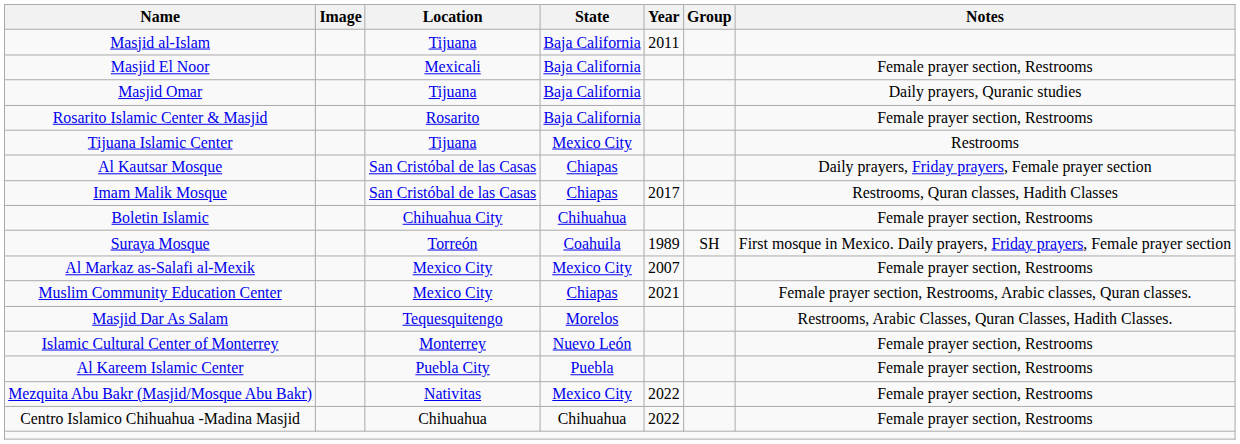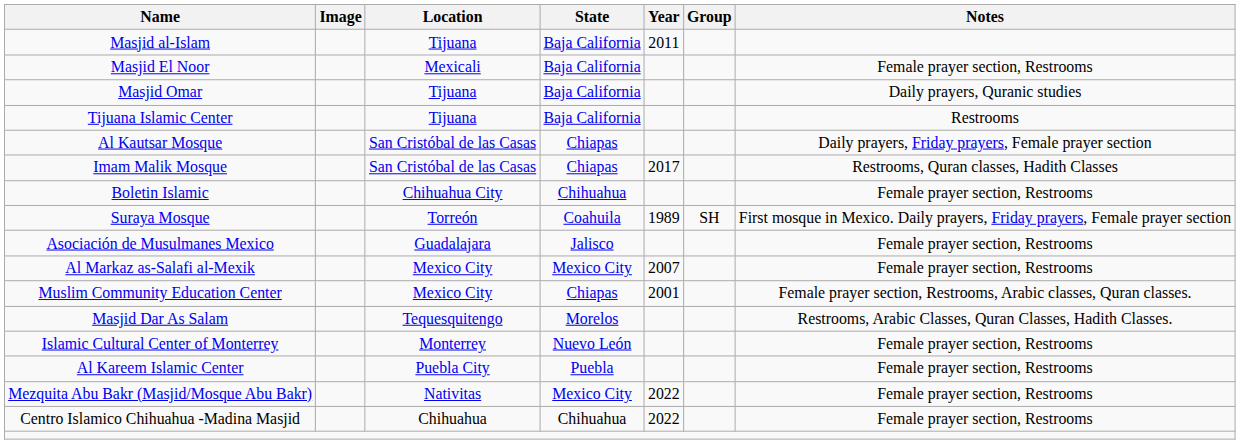- row: Rosarito Islamic Center & Masjid | Rosarito | Baja California | Female prayer section, Restrooms
Tijuana Islamic Center | State: Mexico City -> Baja California
+ row: Asociación de Musulmanes Mexico | Guadalajara | Jalisco | Female prayer section, Restrooms
Muslim Community Education Center | Year: 2021 -> 2001
